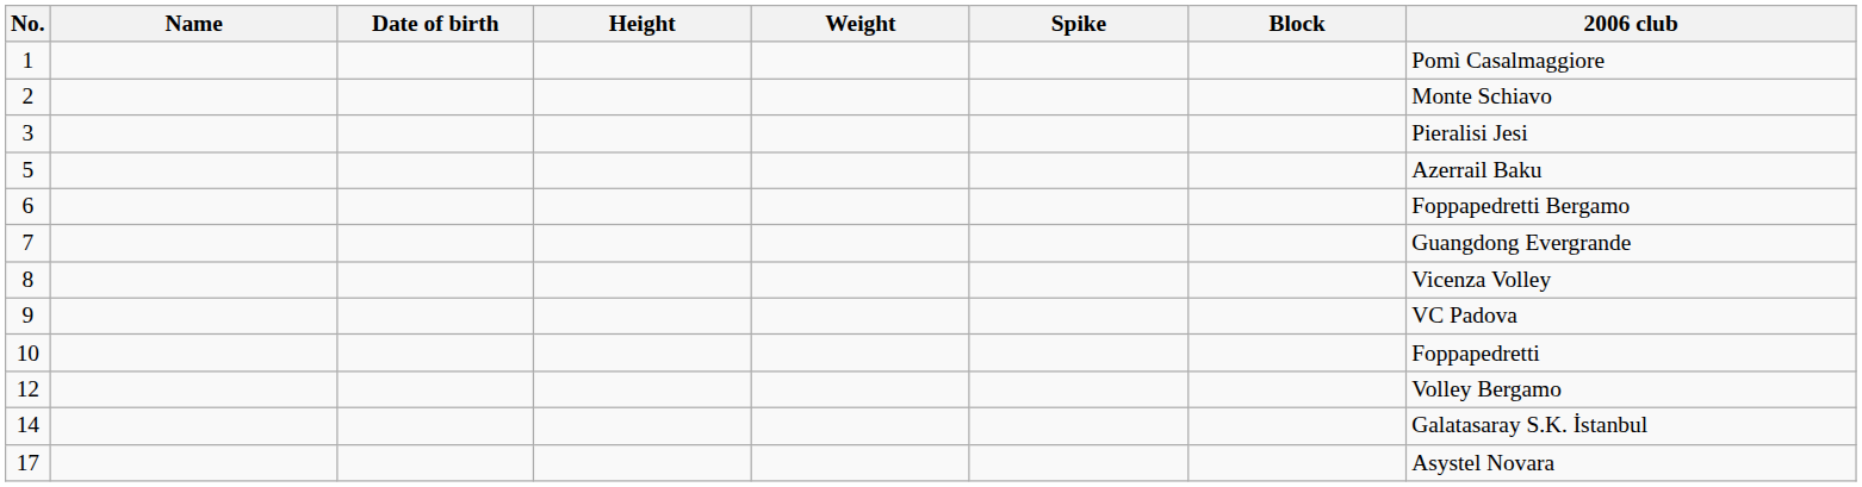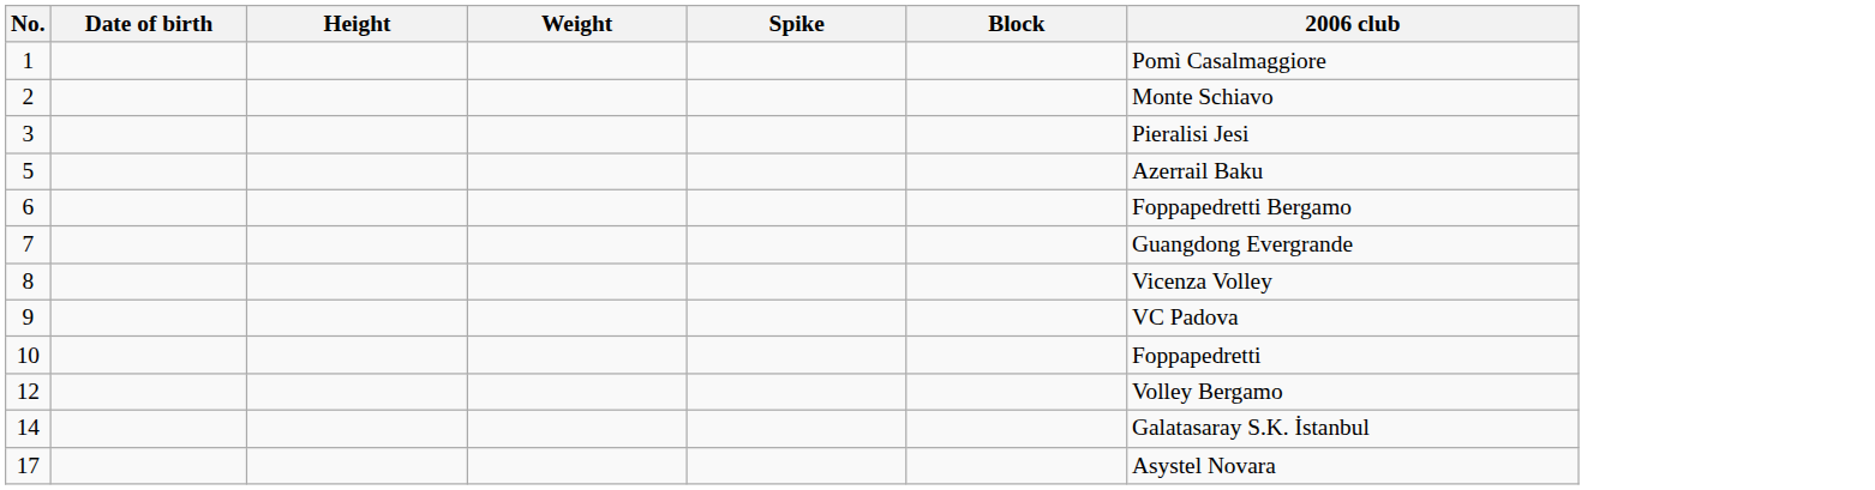- column: Name
